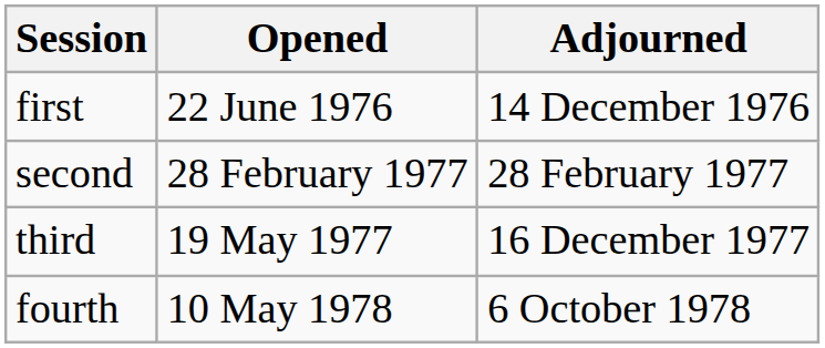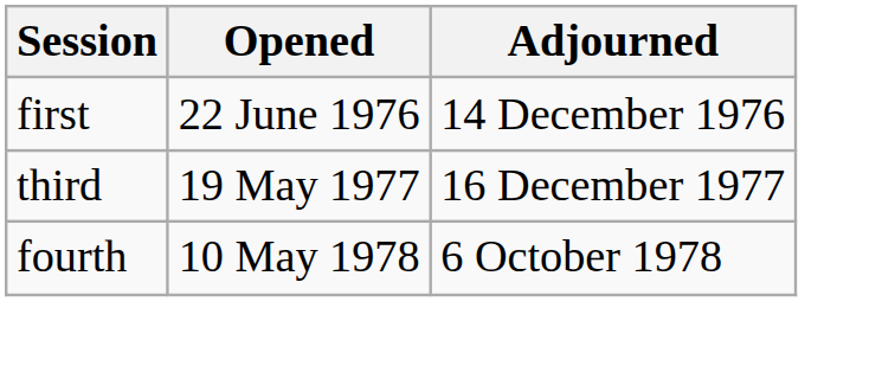- row: second | 28 February 1977 | 28 February 1977
